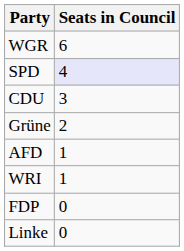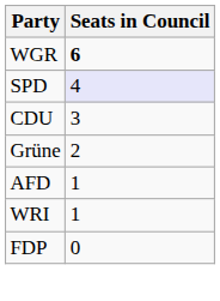WGR | Seats in Council: normal -> bold
- row: Linke | 0
